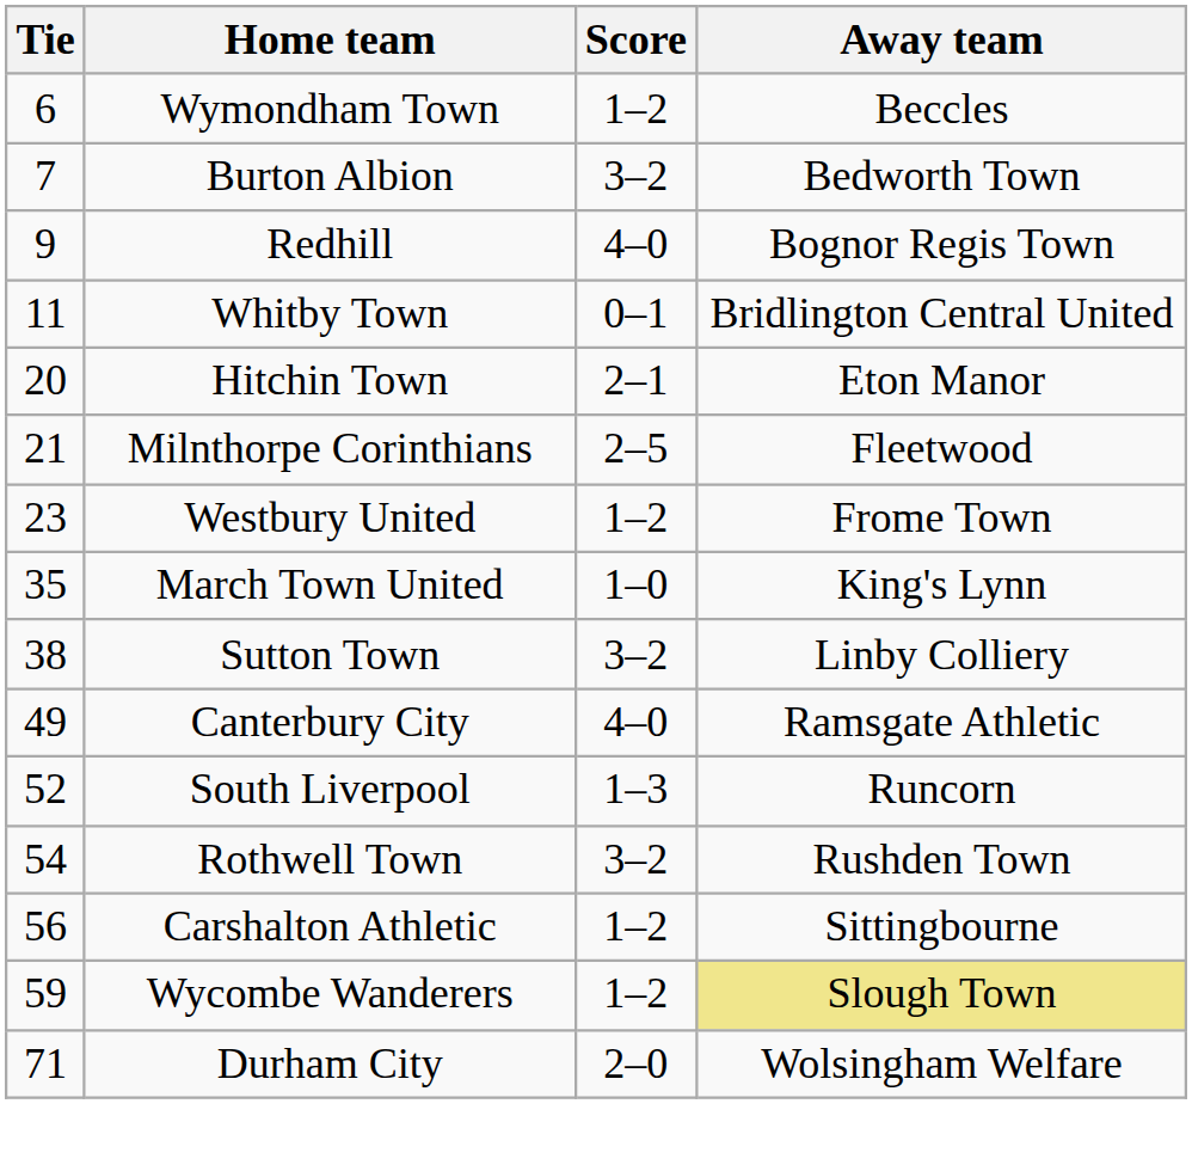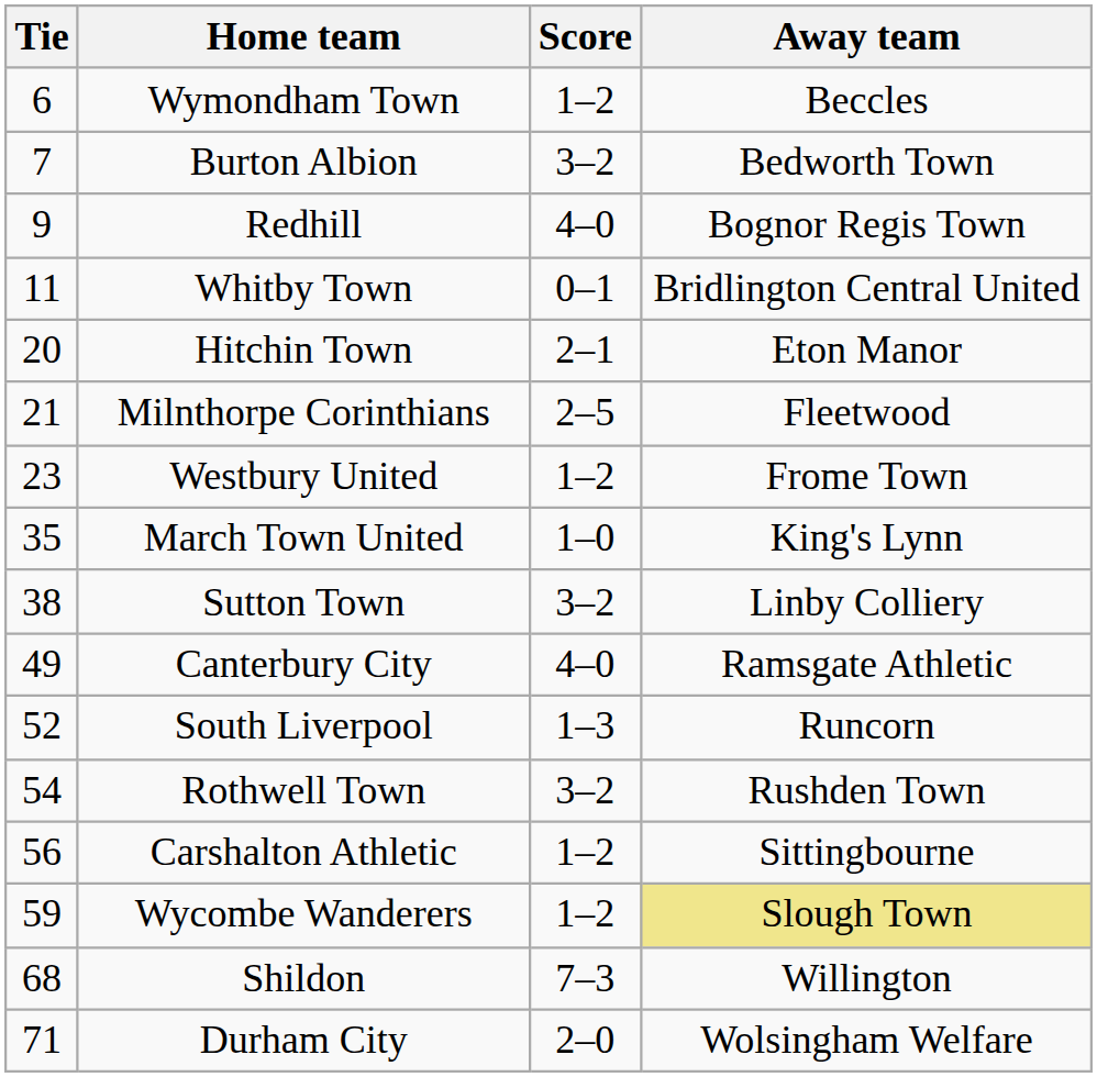+ row: 68 | Shildon | 7–3 | Willington
